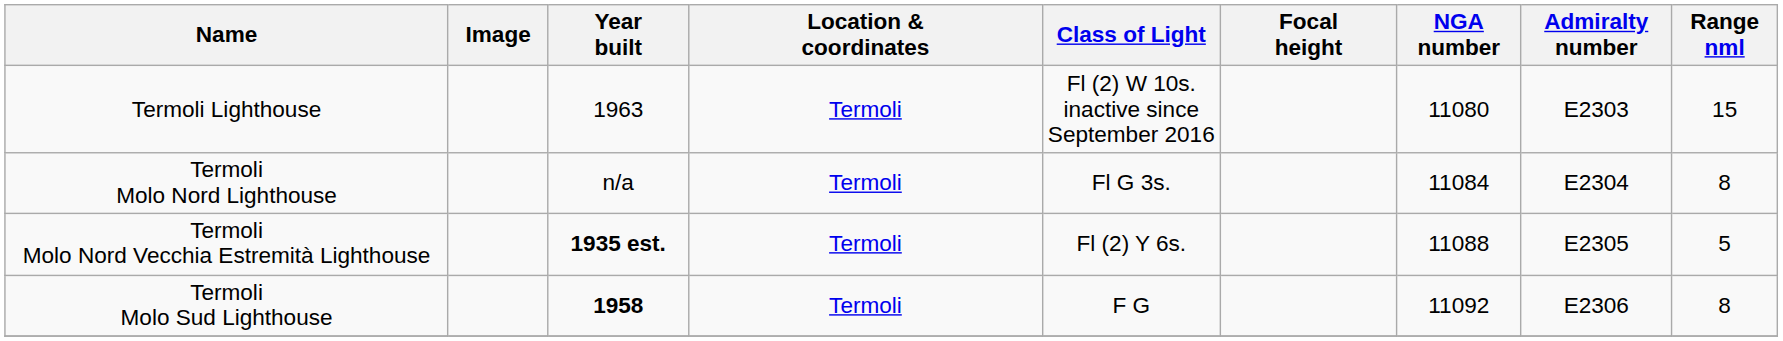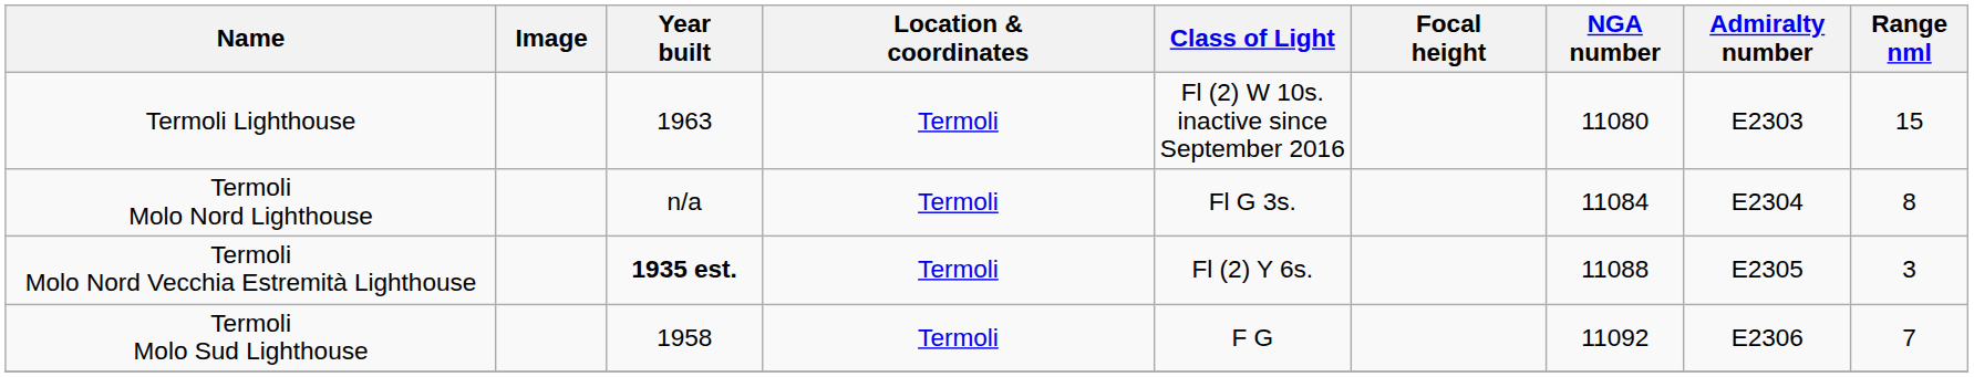Termoli Molo Nord Vecchia Estremità Lighthouse | Range nml: 5 -> 3
Termoli Molo Sud Lighthouse | Year built: bold -> normal
Termoli Molo Sud Lighthouse | Range nml: 8 -> 7
